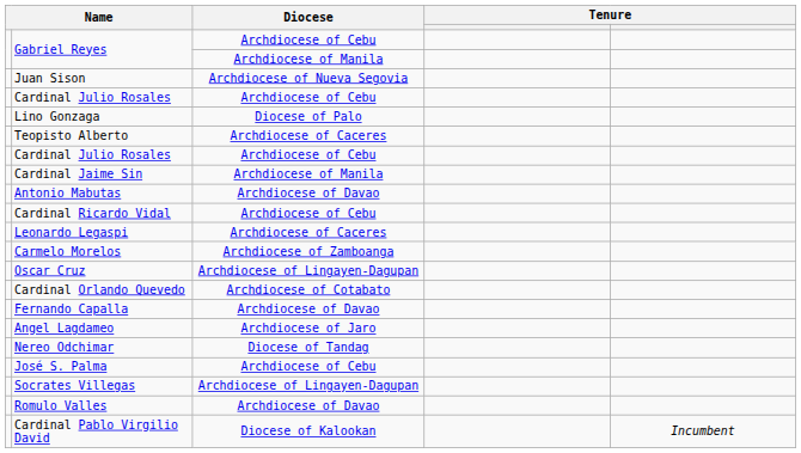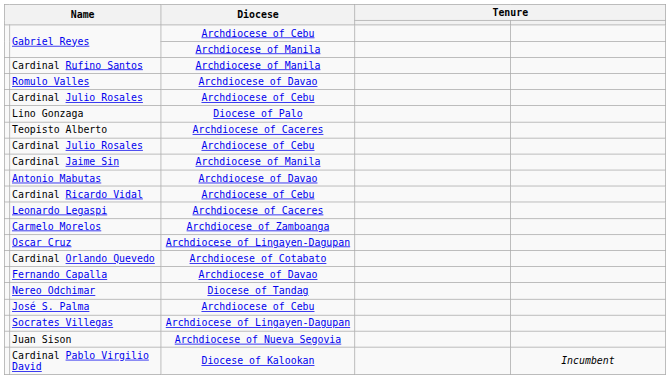+ row: Cardinal Rufino Santos | Archdiocese of Manila
rows swapped: Juan Sison <-> Romulo Valles
- row: Angel Lagdameo | Archdiocese of Jaro
